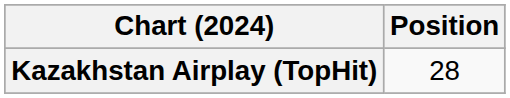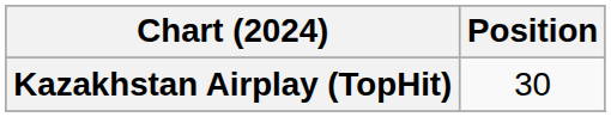Kazakhstan Airplay (TopHit) | Position: 28 -> 30
